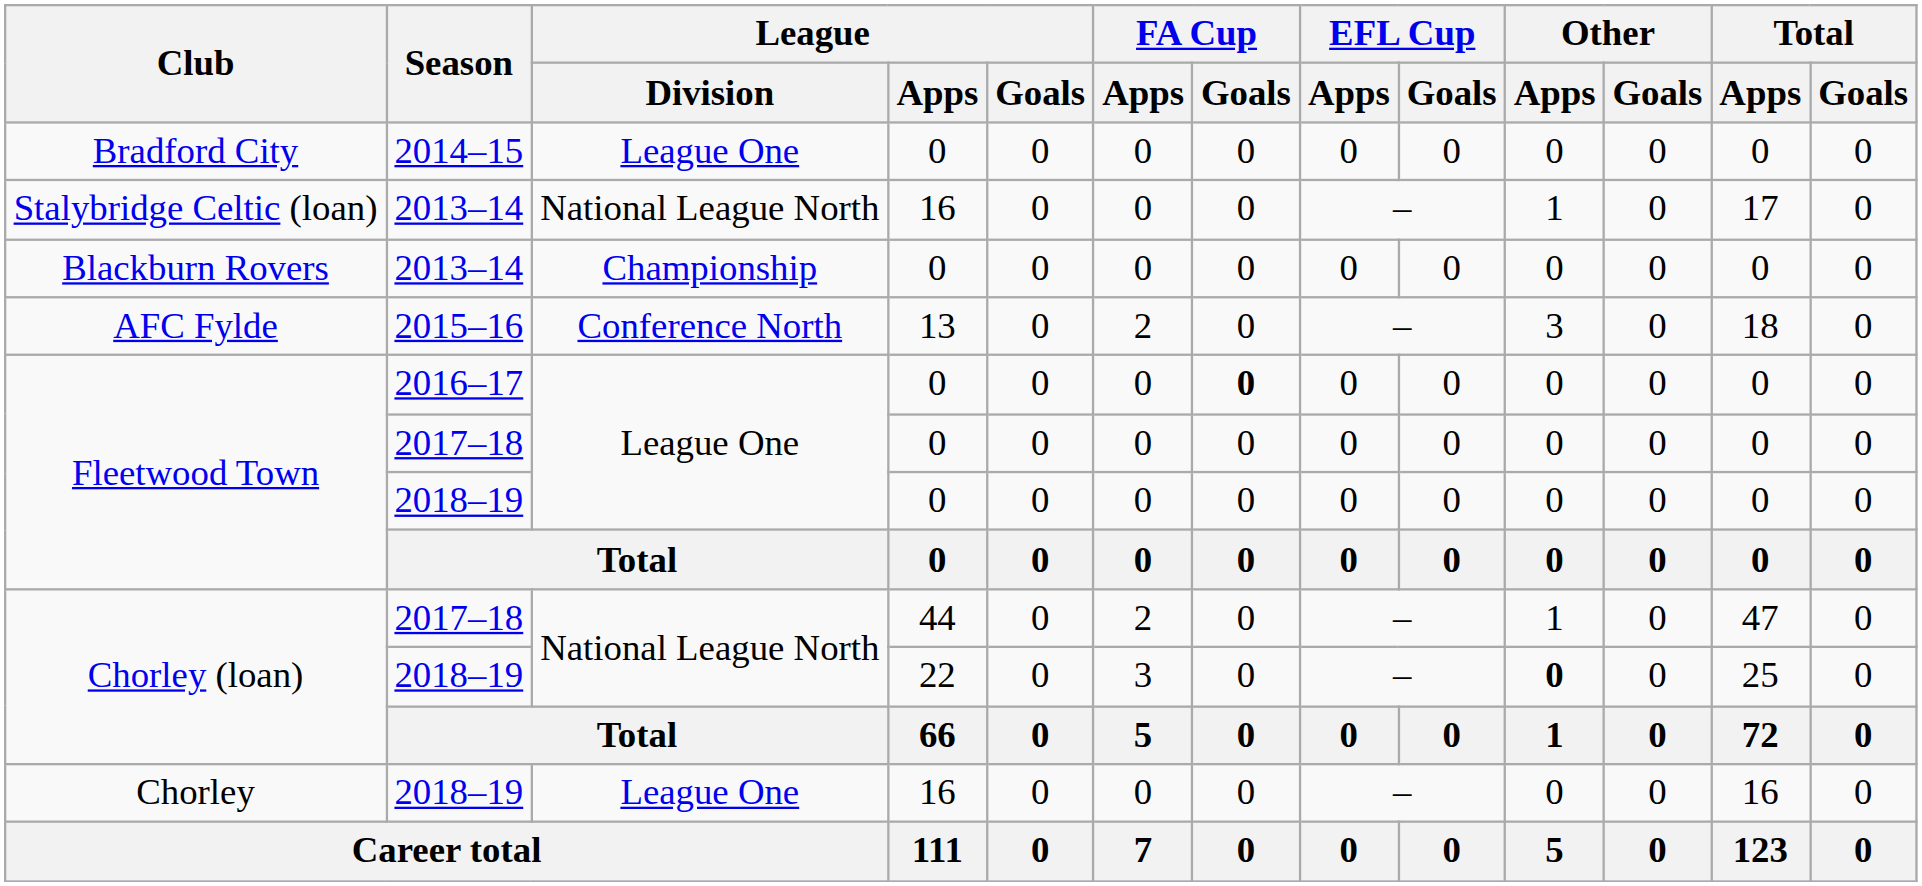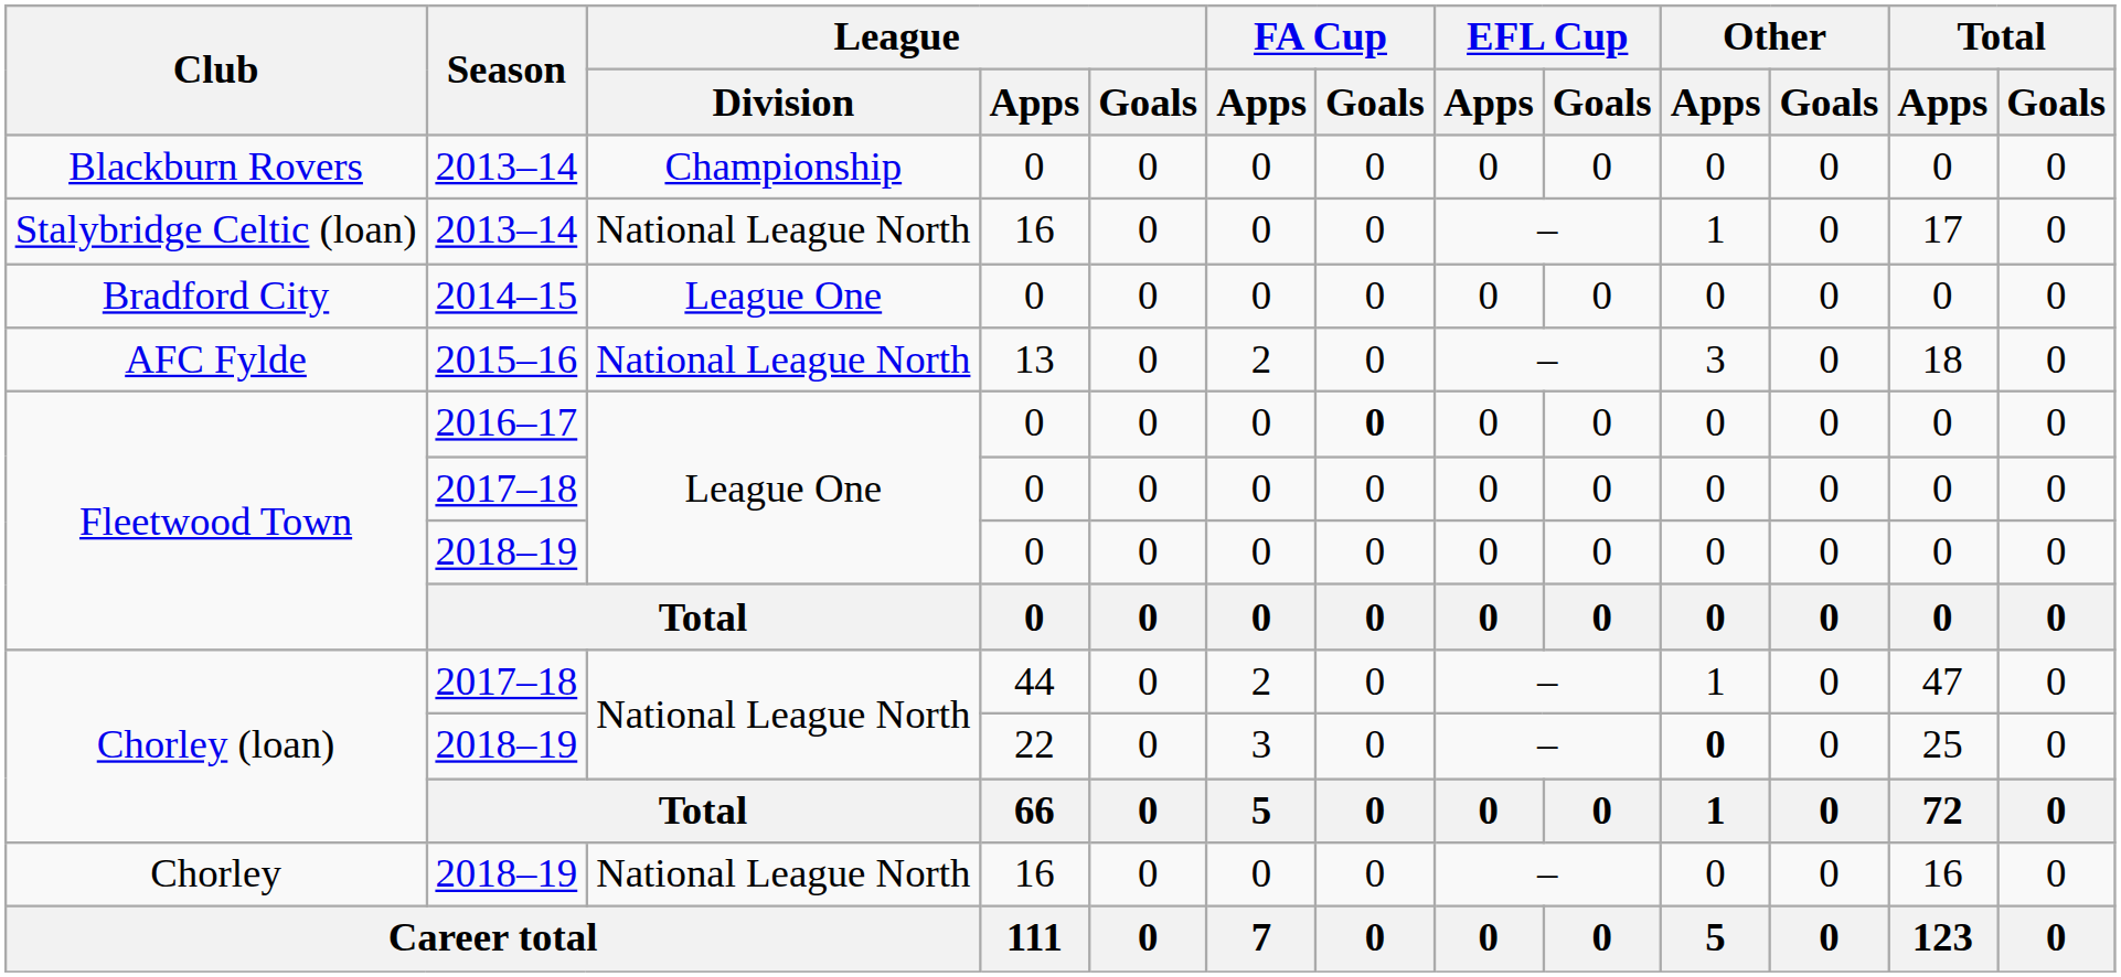rows swapped: Blackburn Rovers <-> Bradford City
AFC Fylde | League / Division: Conference North -> National League North
Chorley | League / Division: League One -> National League North
